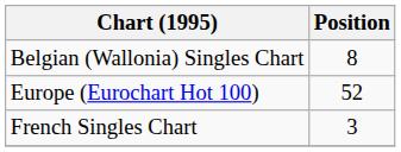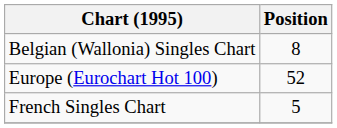French Singles Chart | Position: 3 -> 5
